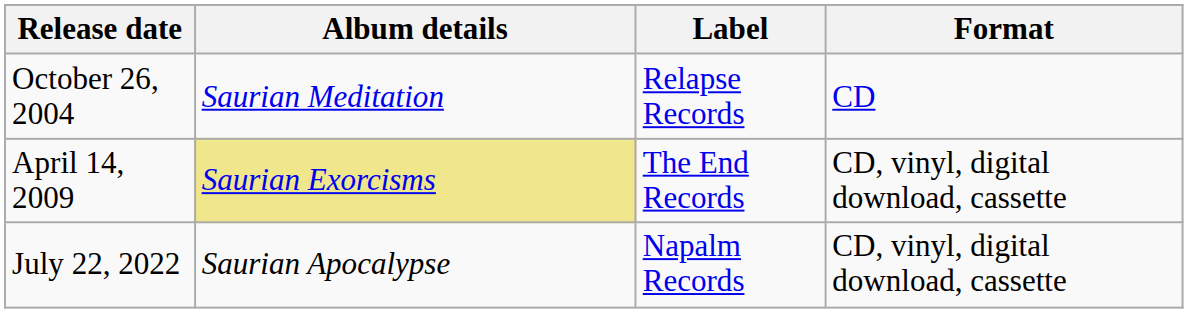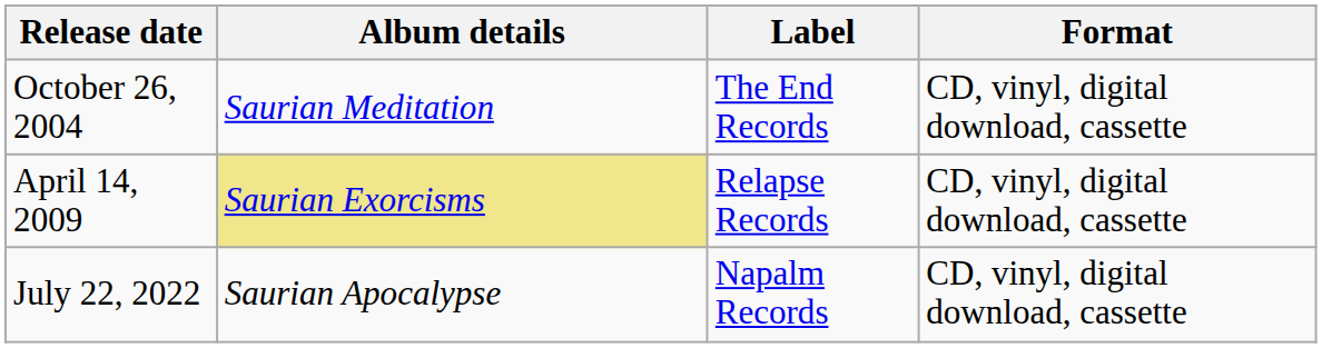October 26, 2004 | Label: Relapse Records -> The End Records
October 26, 2004 | Format: CD -> CD, vinyl, digital download, cassette
April 14, 2009 | Label: The End Records -> Relapse Records
